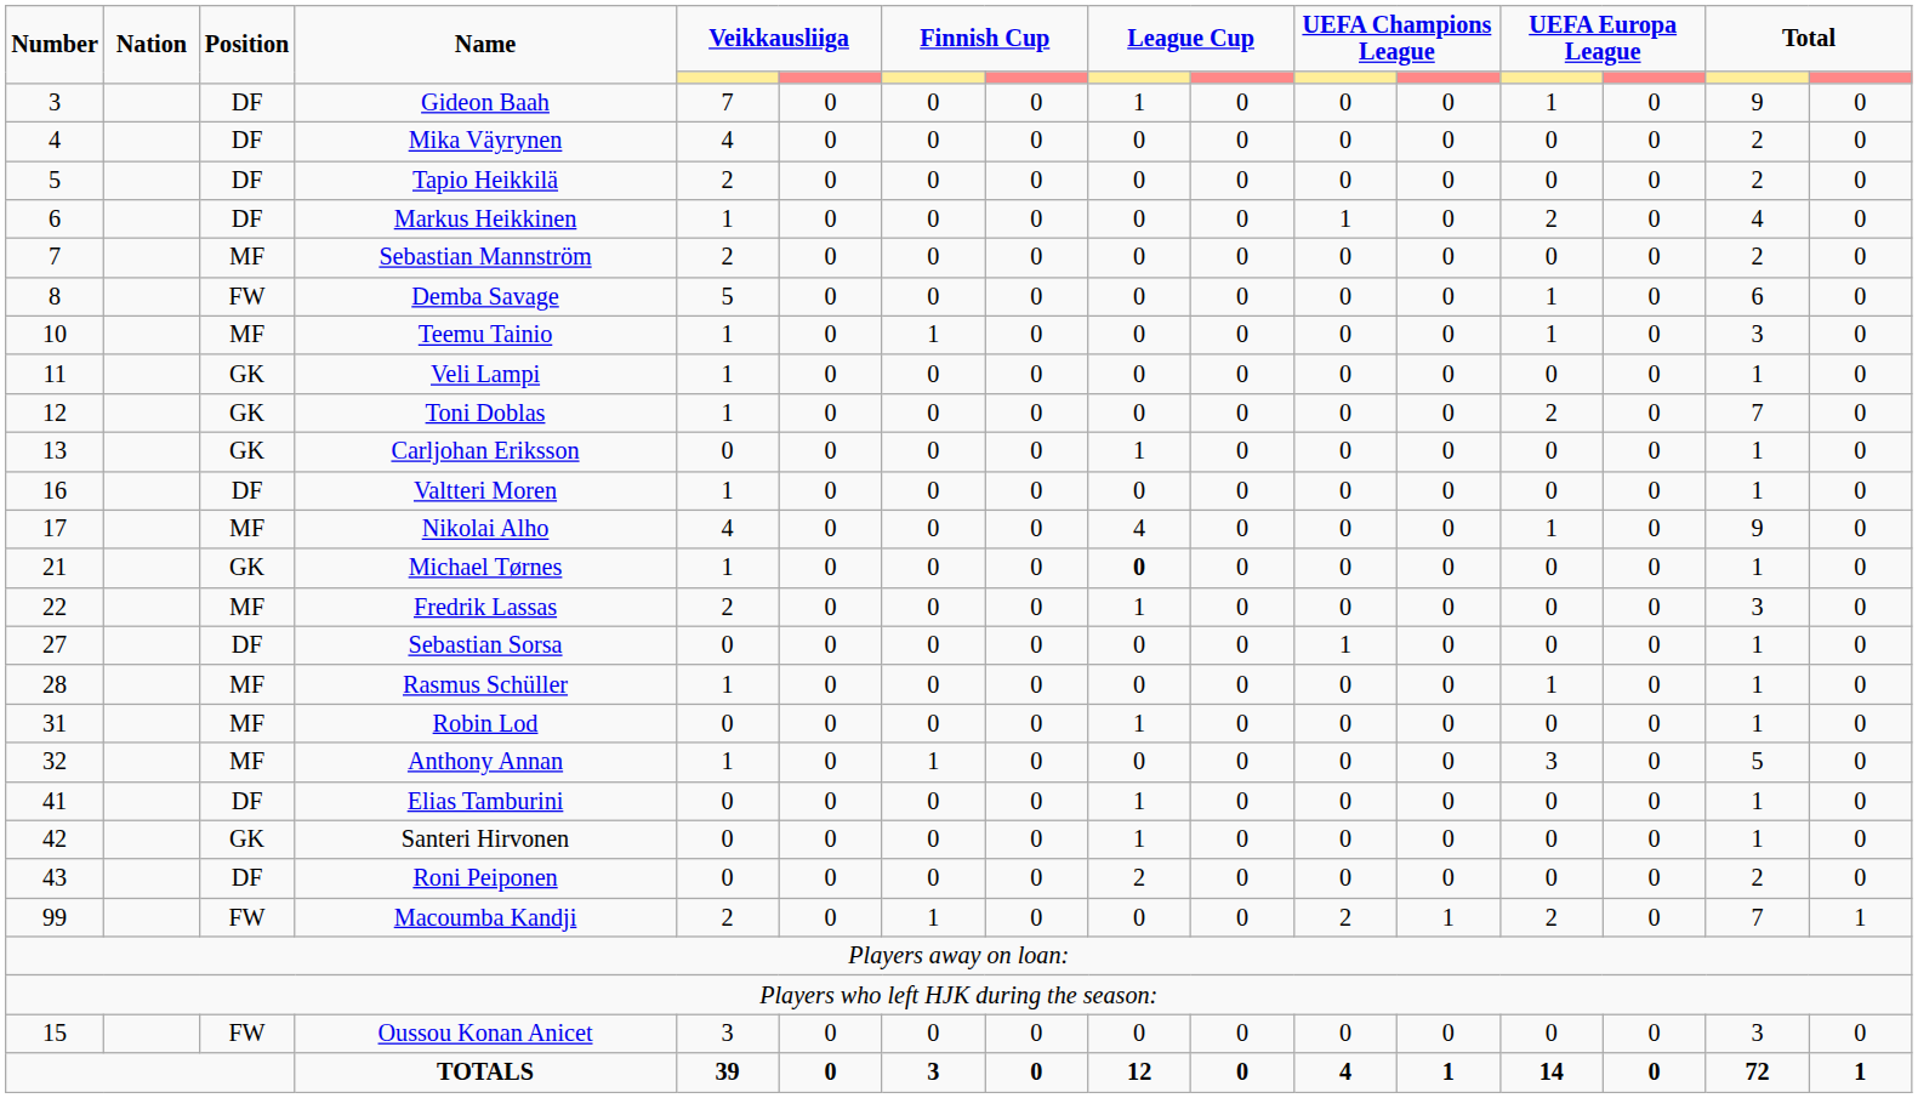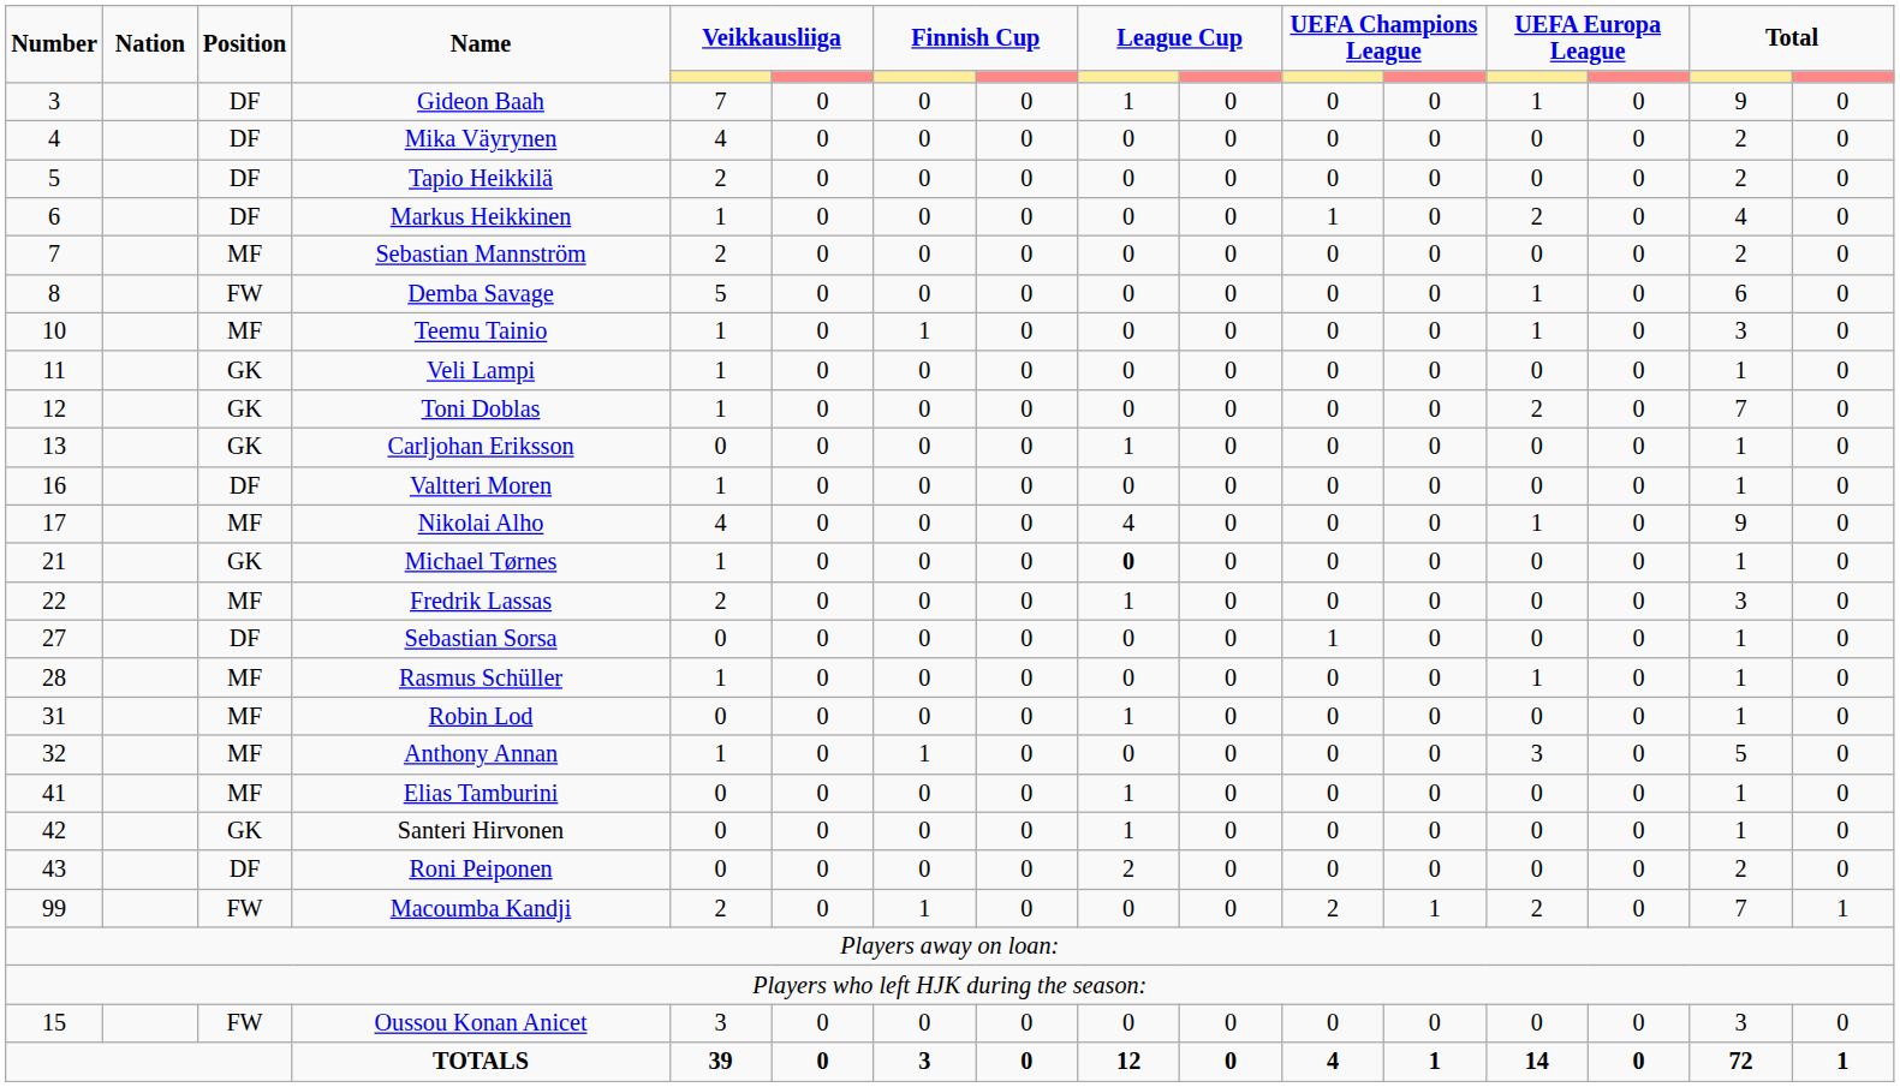Elias Tamburini | Position: DF -> MF
